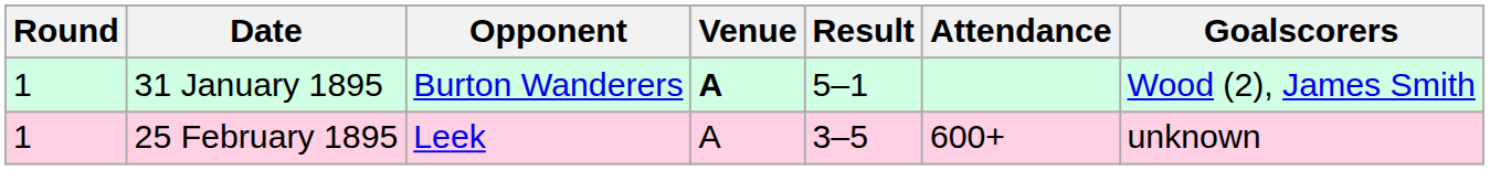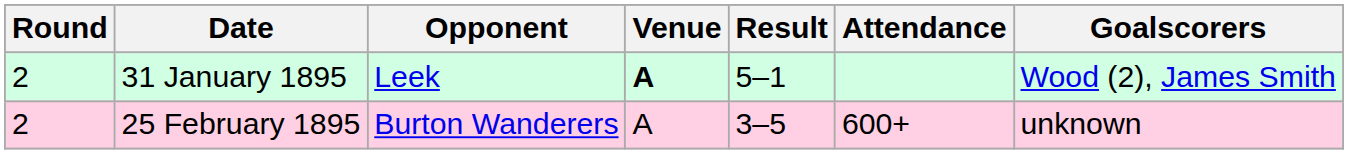31 January 1895 | Round: 1 -> 2
31 January 1895 | Opponent: Burton Wanderers -> Leek
25 February 1895 | Round: 1 -> 2
25 February 1895 | Opponent: Leek -> Burton Wanderers
